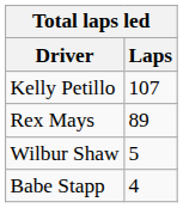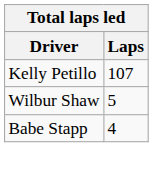- row: Rex Mays | 89
